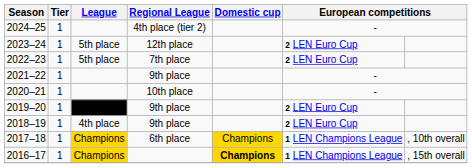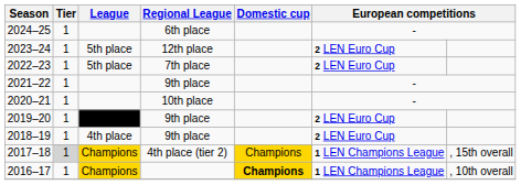2024–25 | Regional League: 4th place (tier 2) -> 6th place
2017–18 | Tier: no background -> lightgrey background
2017–18 | Regional League: 6th place -> 4th place (tier 2)
2017–18 | column 7: , 10th overall -> , 15th overall
2016–17 | column 7: , 15th overall -> , 10th overall
